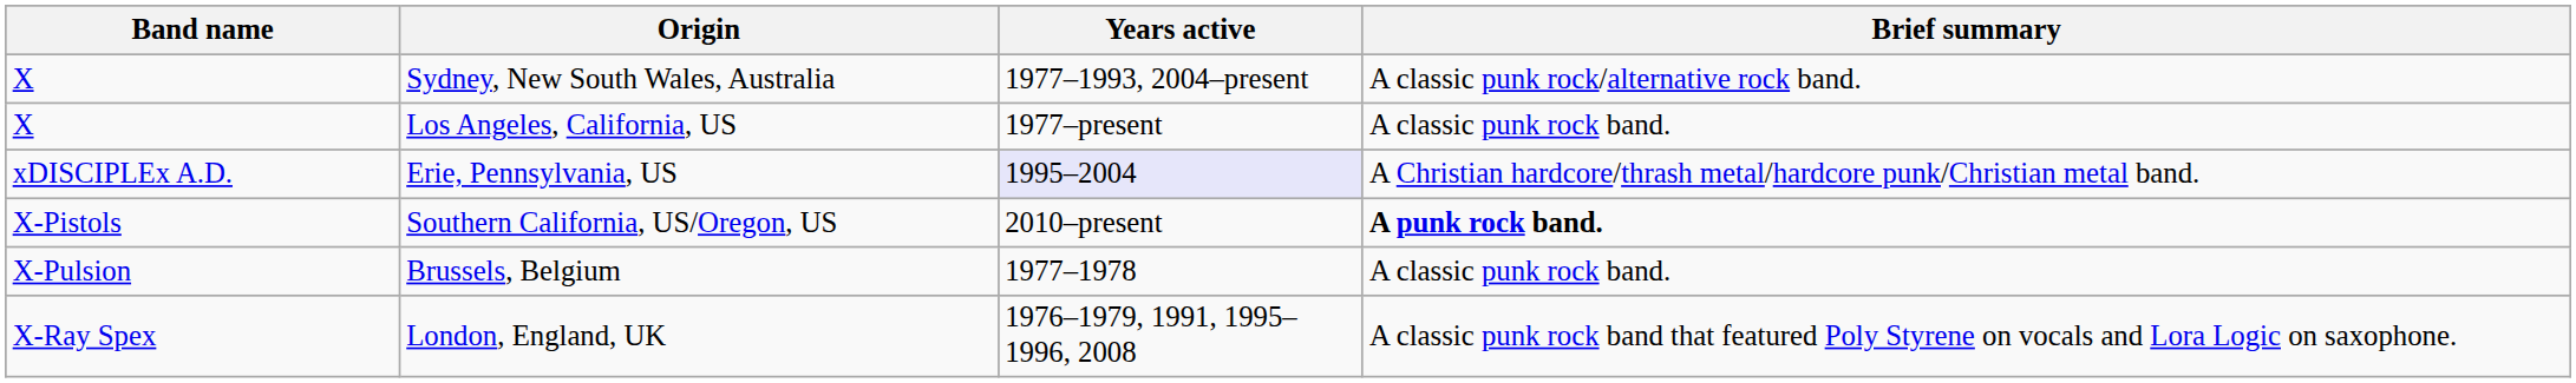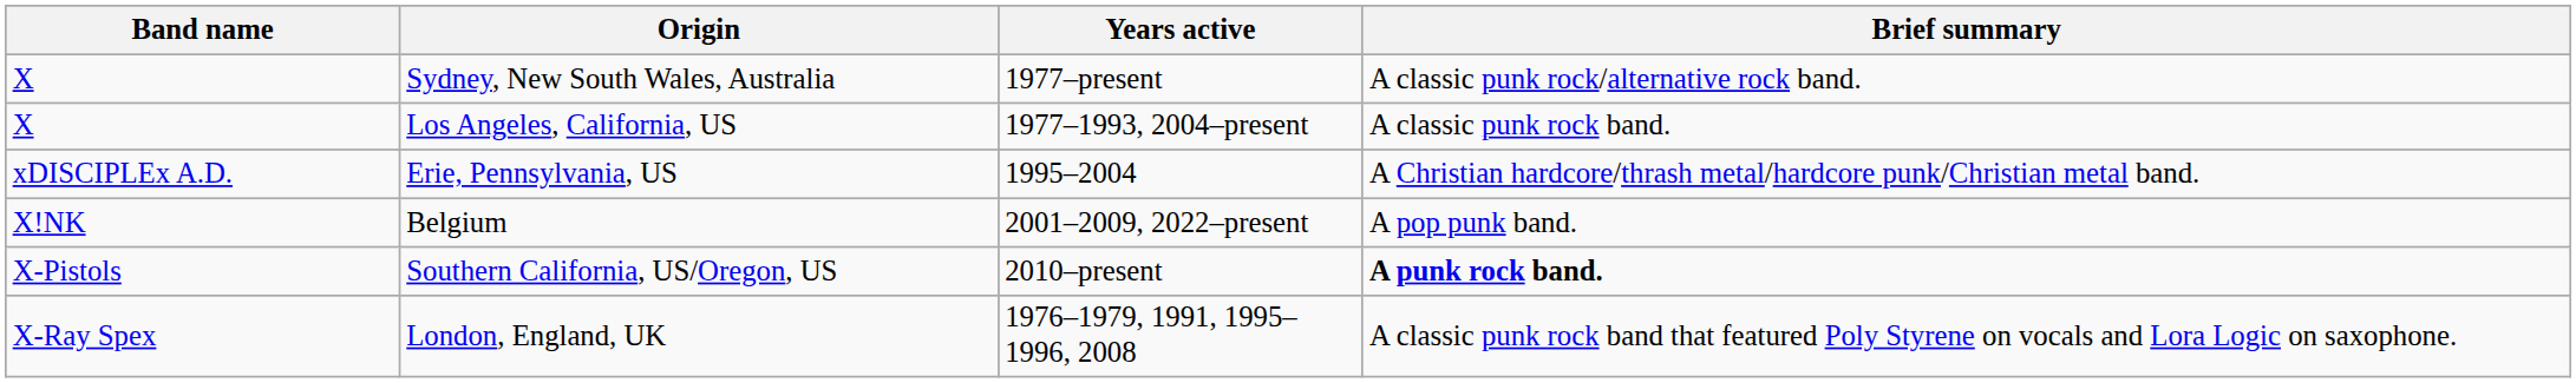Sydney, New South Wales, Australia | Years active: 1977–1993, 2004–present -> 1977–present
Los Angeles, California, US | Years active: 1977–present -> 1977–1993, 2004–present
Erie, Pennsylvania, US | Years active: lavender background -> no background
+ row: X!NK | Belgium | 2001–2009, 2022–present | A pop punk band.
- row: X-Pulsion | Brussels, Belgium | 1977–1978 | A classic punk rock band.
